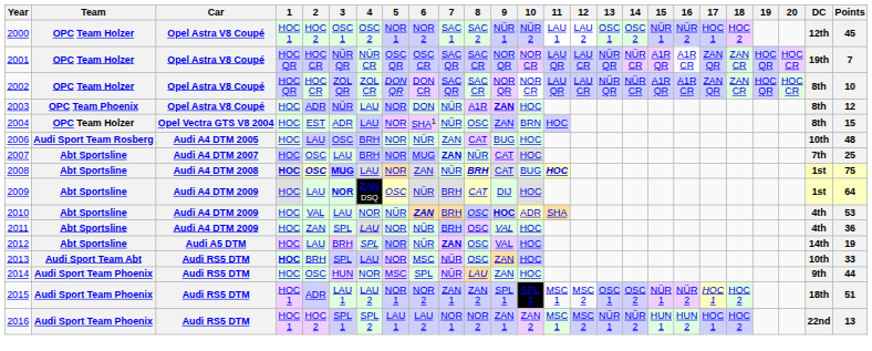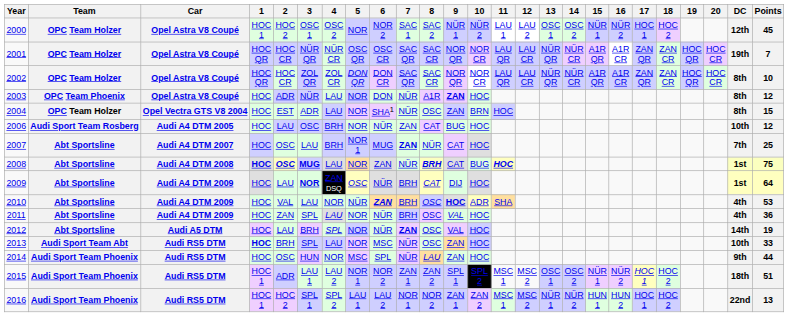2000 | 5: NOR 1 -> NOR
2006 | Points: 48 -> 12
2007 | 5: NOR -> NOR 1
